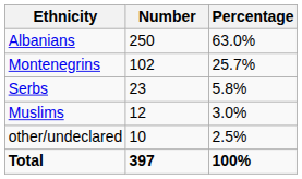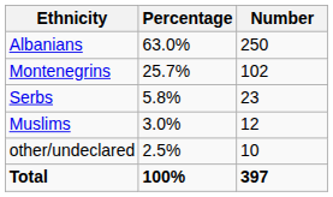columns swapped: Number <-> Percentage
